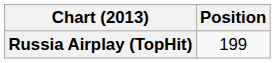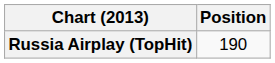Russia Airplay (TopHit) | Position: 199 -> 190
